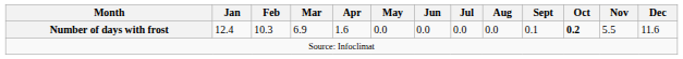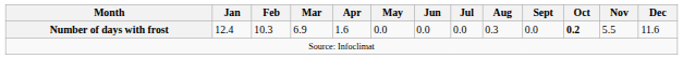Number of days with frost | Aug: 0.0 -> 0.3
Number of days with frost | Sept: 0.1 -> 0.0
